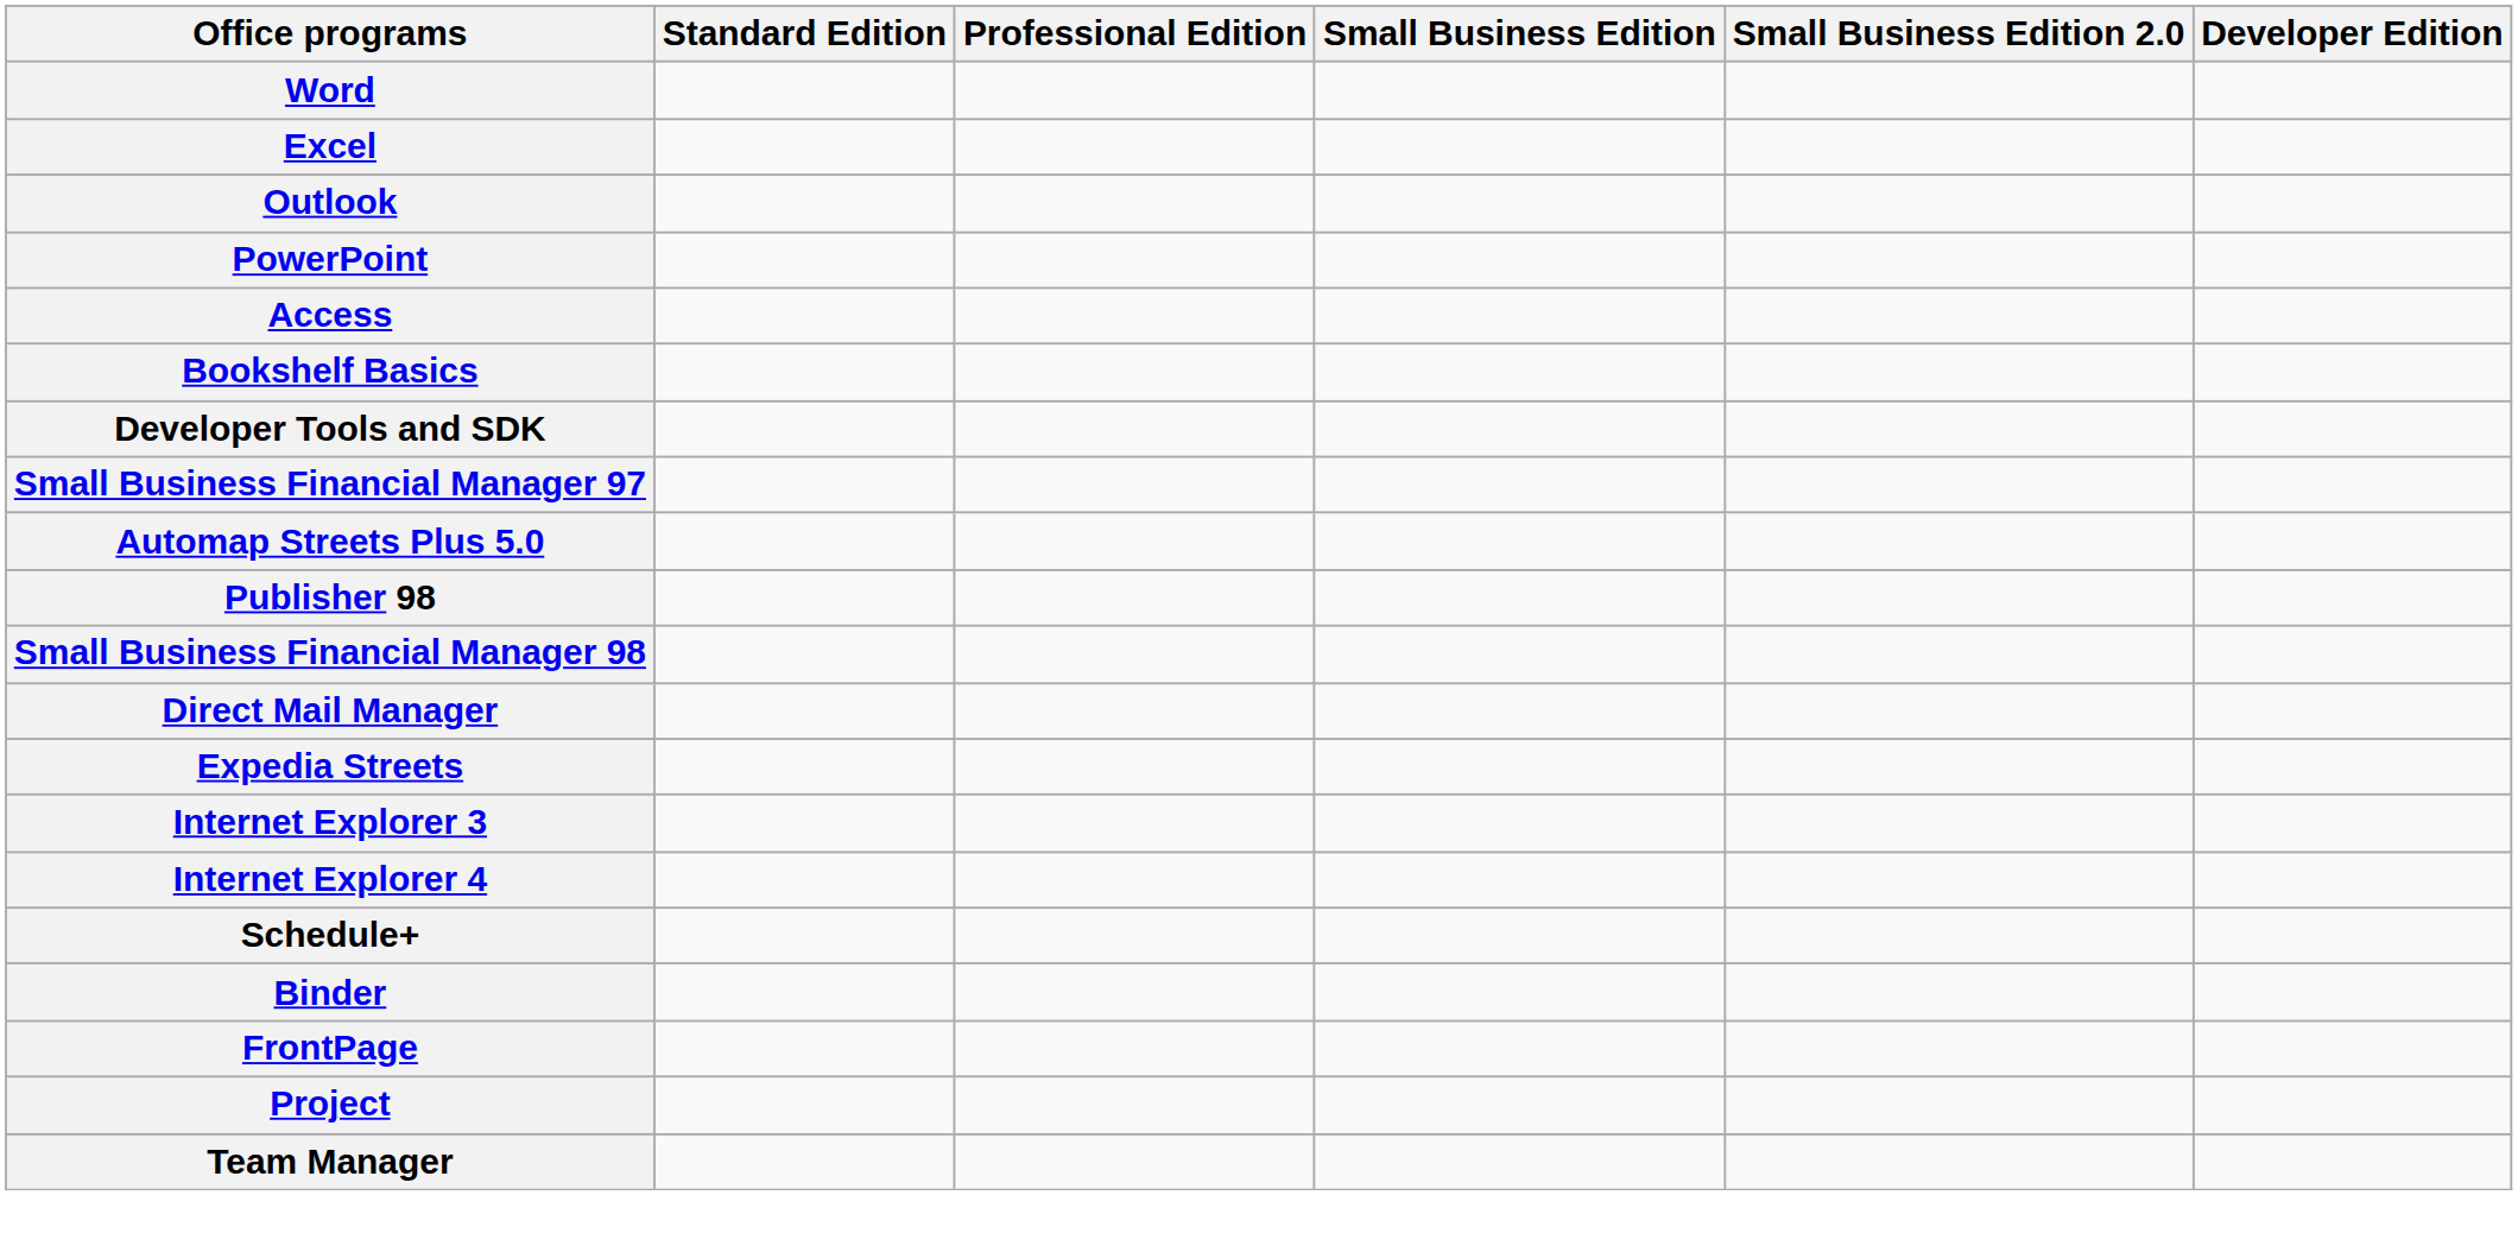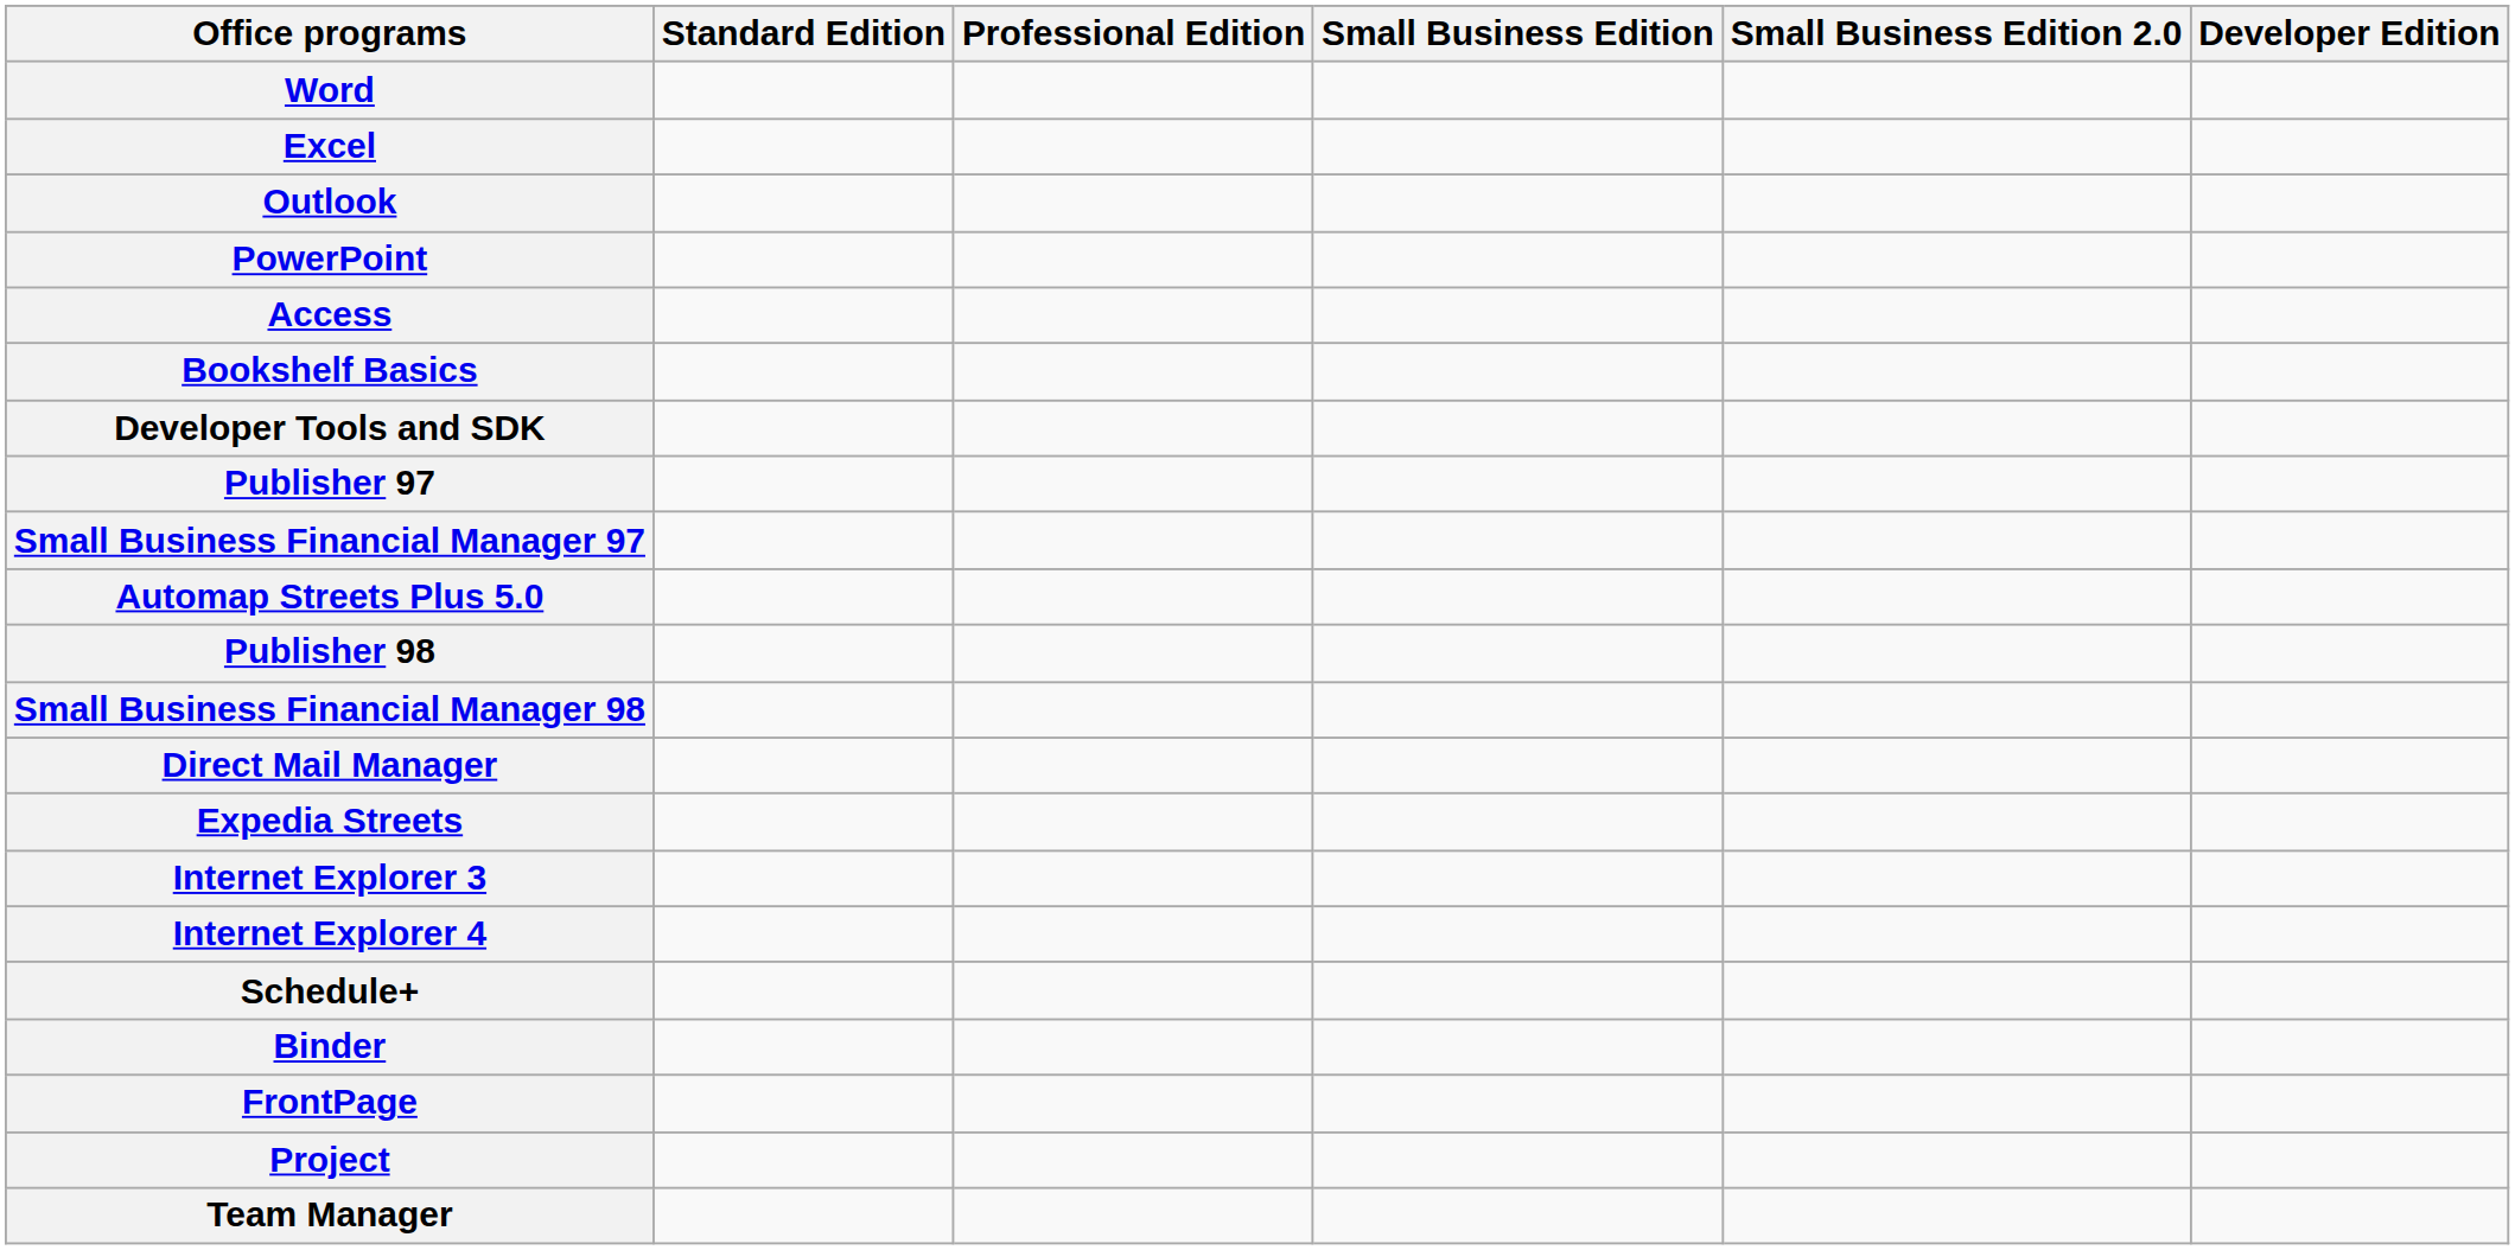+ row: Publisher 97
